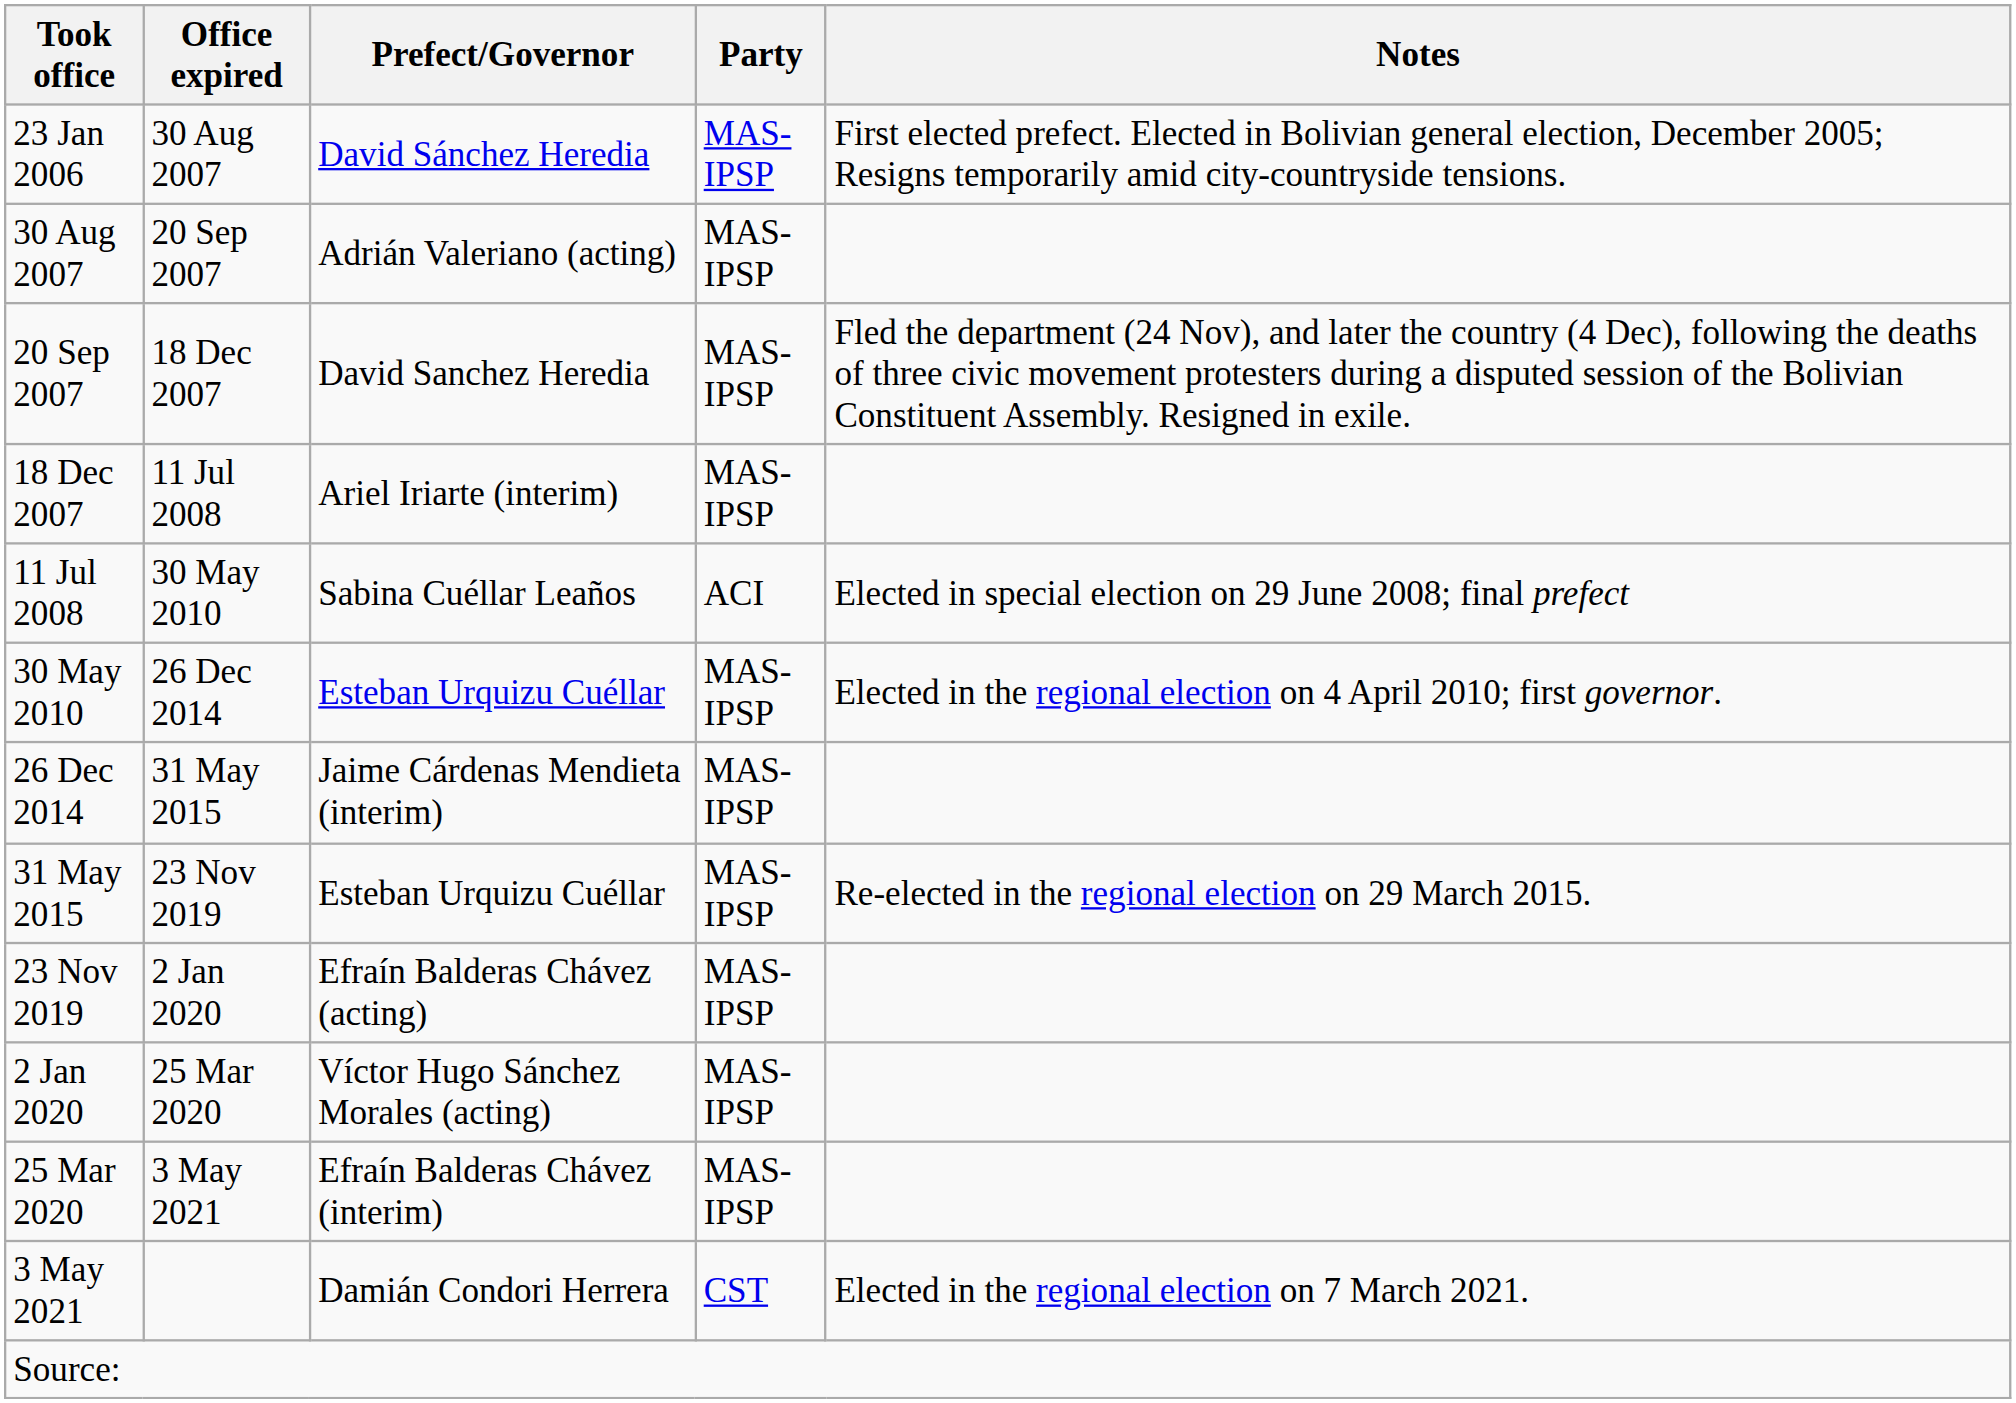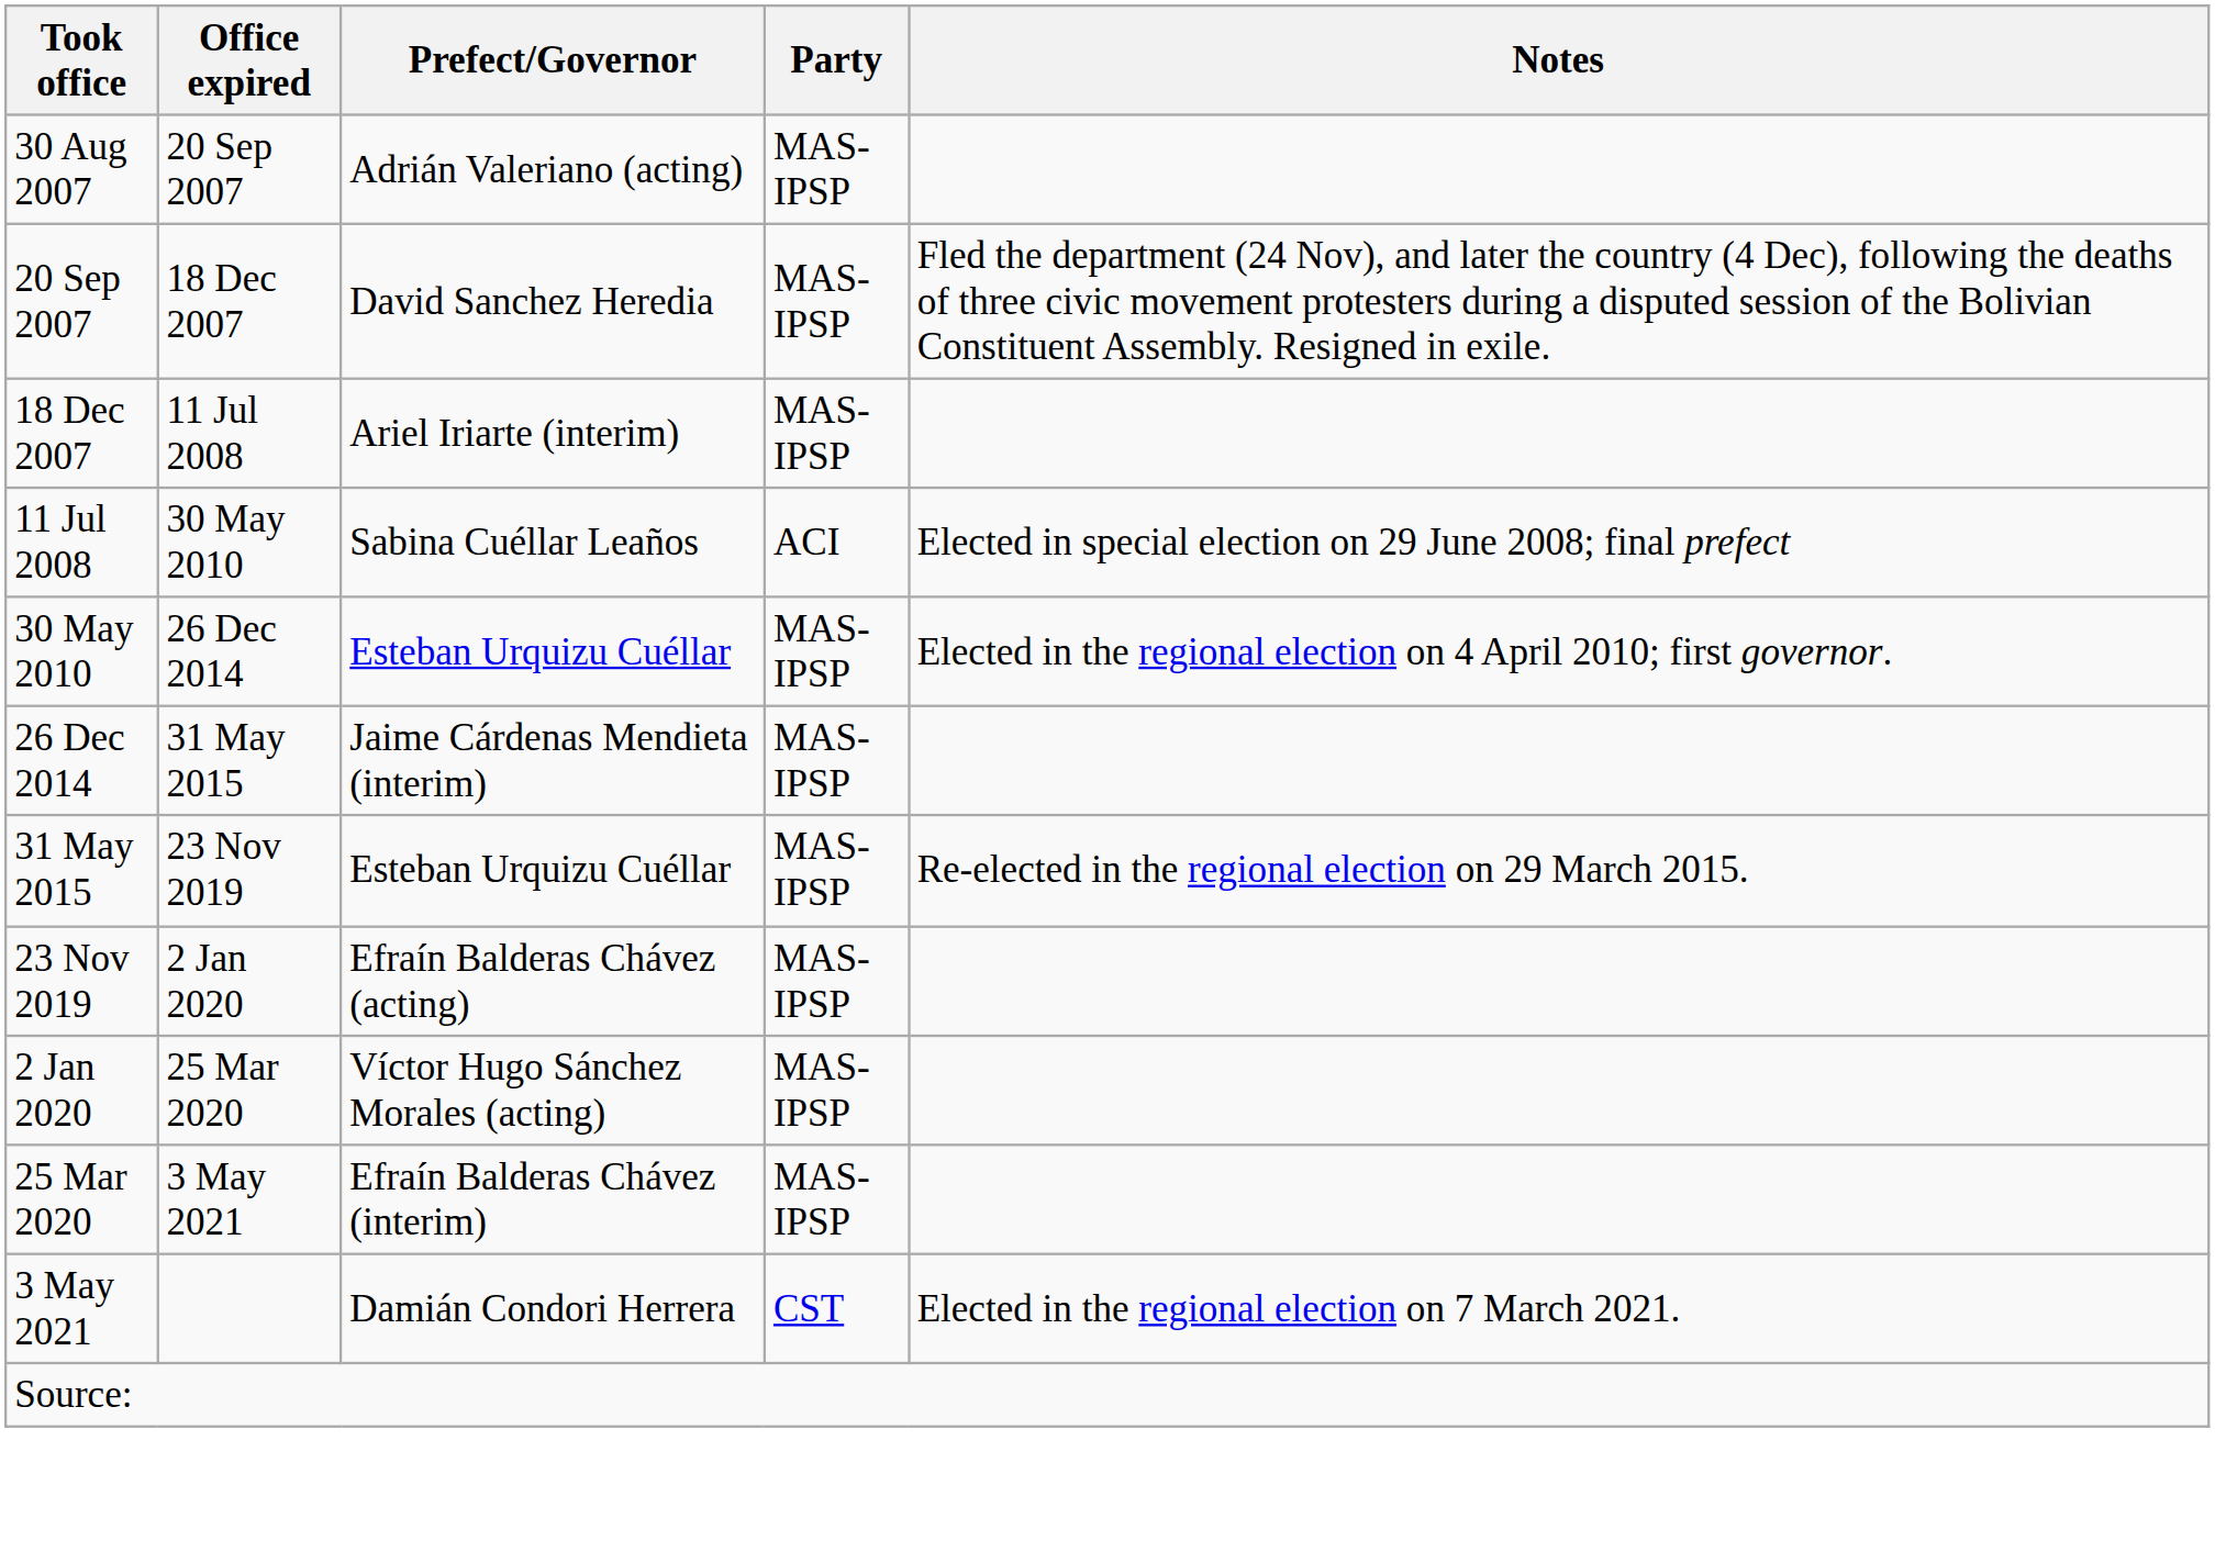- row: 23 Jan 2006 | 30 Aug 2007 | David Sánchez Heredia | MAS-IPSP | First elected prefect. Elected in Bolivian general election, December 2005; Resigns temporarily amid city-countryside tensions.
